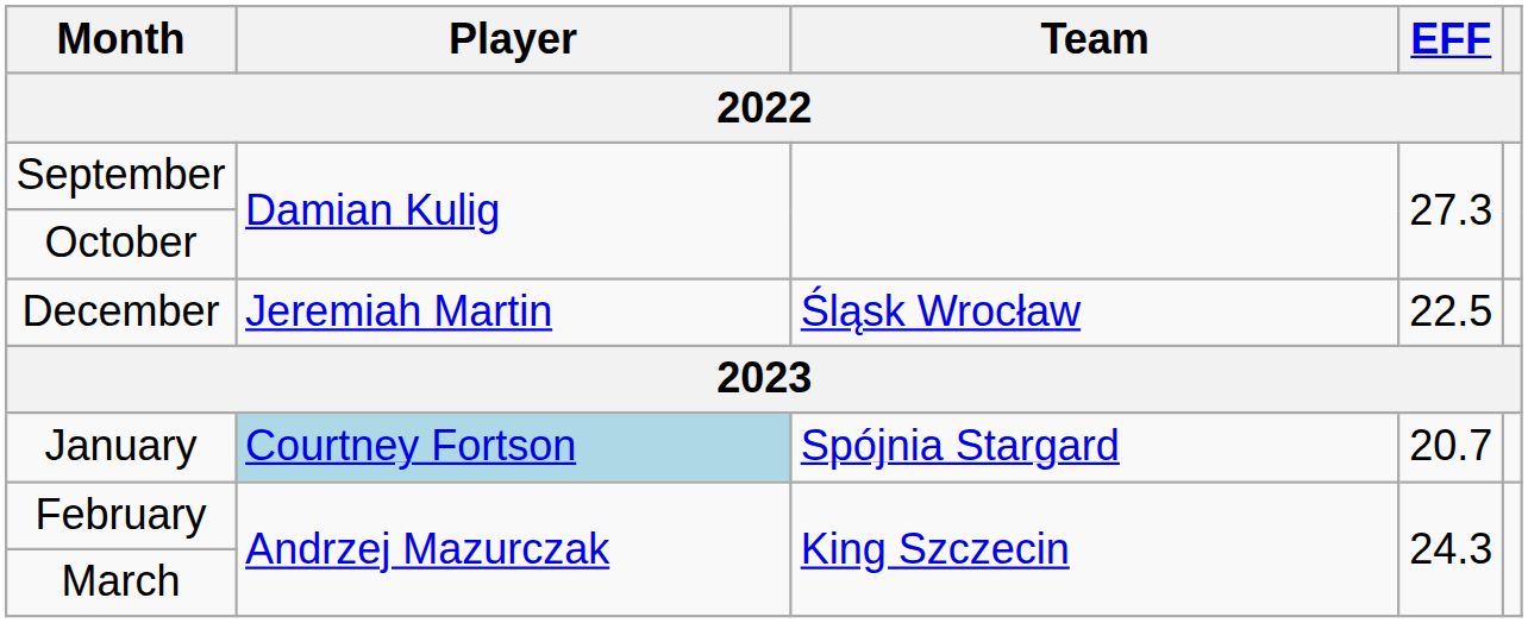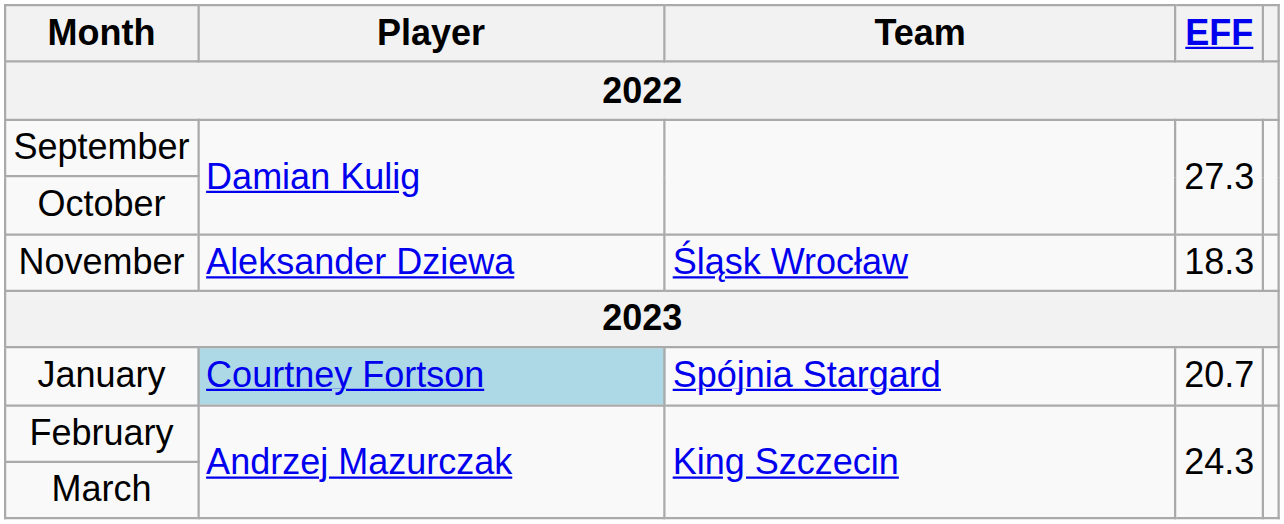+ row: November | Aleksander Dziewa | Śląsk Wrocław | 18.3
- row: December | Jeremiah Martin | Śląsk Wrocław | 22.5
